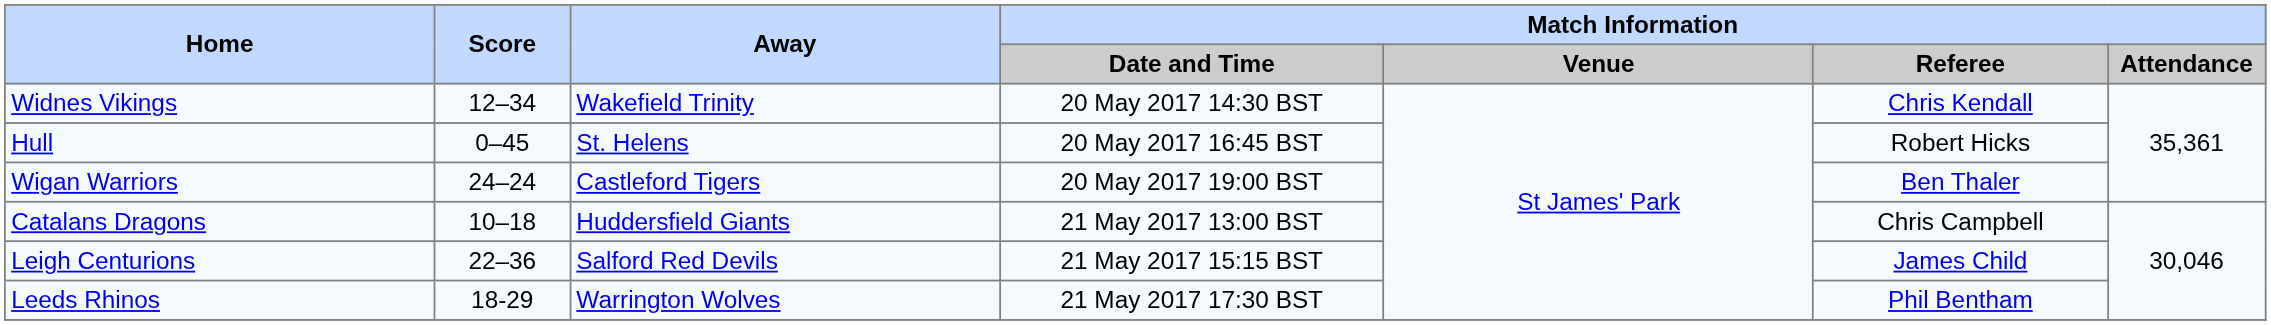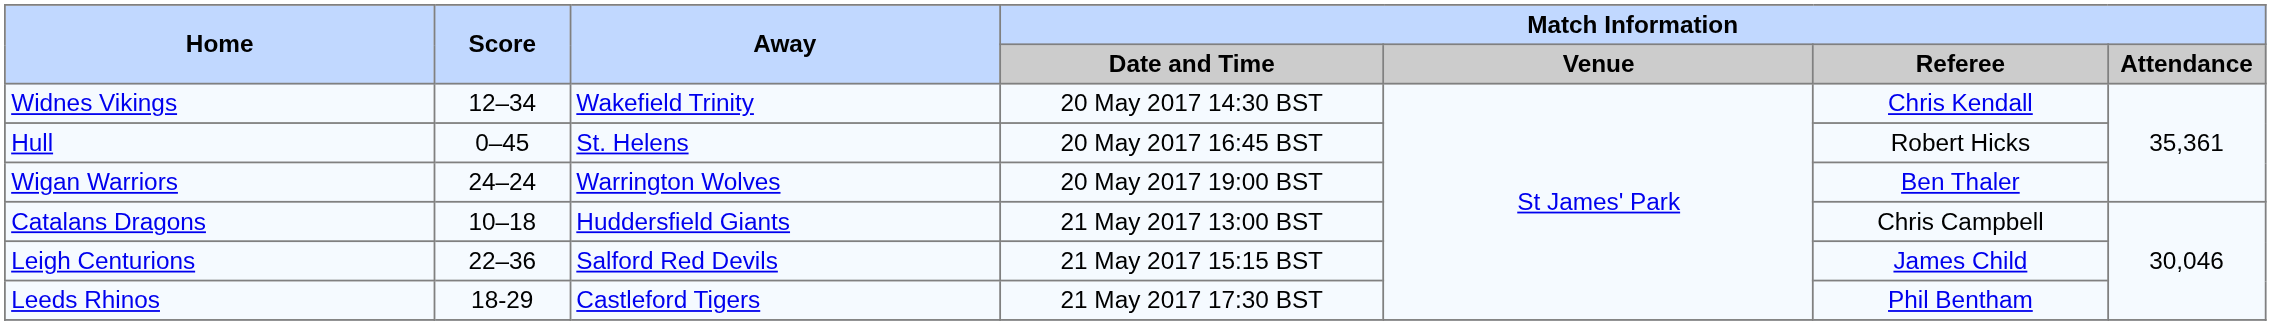Wigan Warriors | Away: Castleford Tigers -> Warrington Wolves
Leeds Rhinos | Away: Warrington Wolves -> Castleford Tigers
